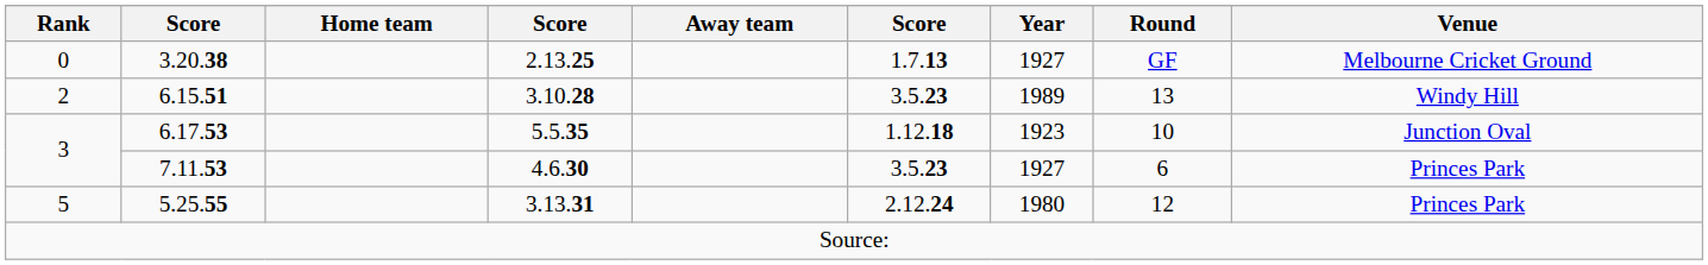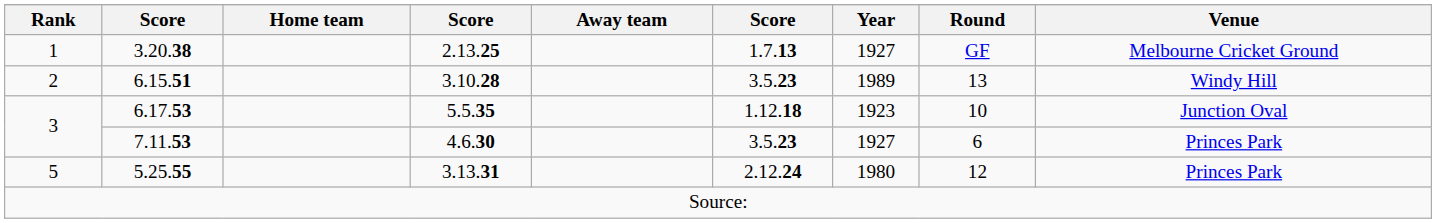3.20.38 | Rank: 0 -> 1
